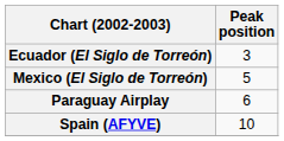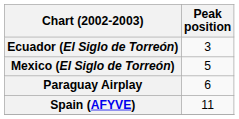Spain (AFYVE) | Peak position: 10 -> 11
